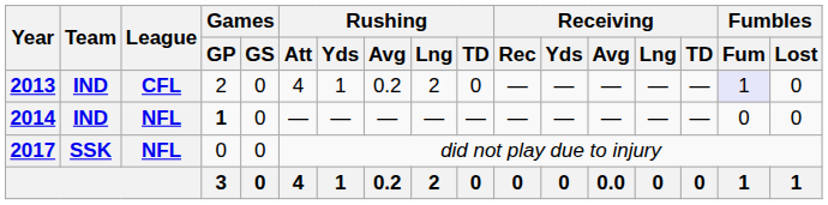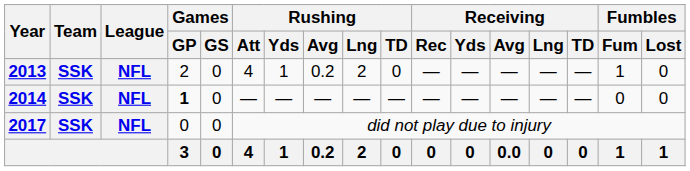2013 | Team: IND -> SSK
2013 | League: CFL -> NFL
2013 | Fumbles / Fum: lavender background -> no background
2014 | Team: IND -> SSK
